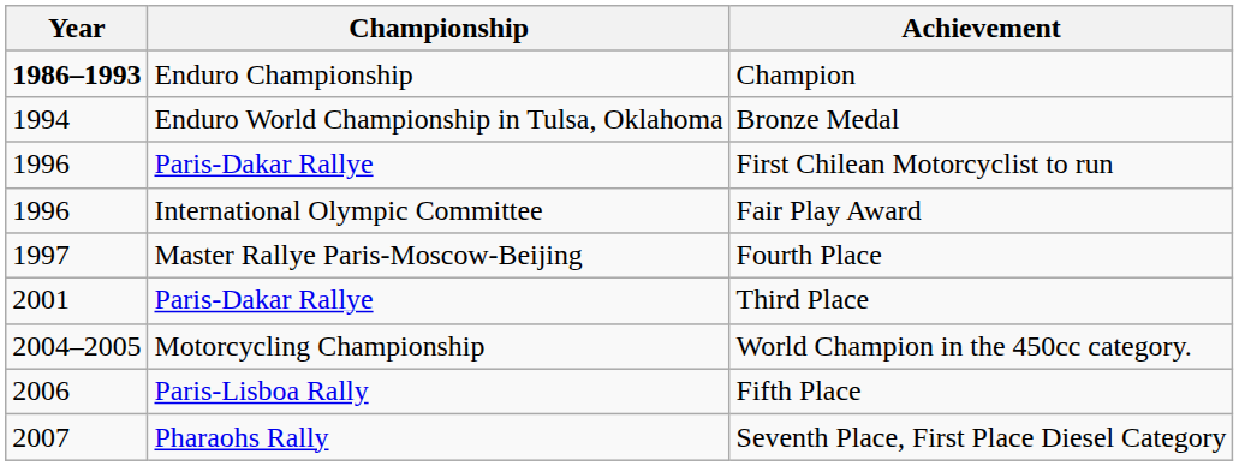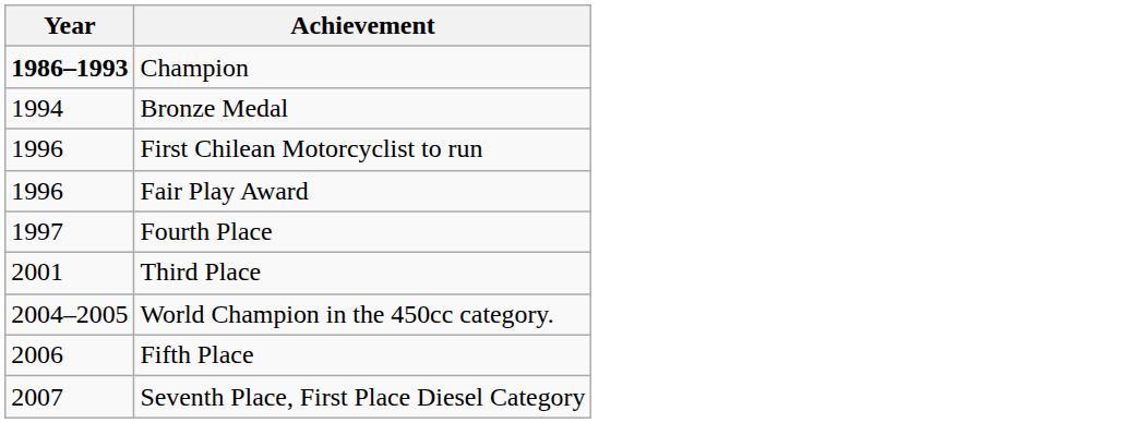- column: Championship | Enduro Championship | Enduro World Championship in Tulsa, Oklahoma | Paris-Dakar Rallye | International Olympic Committee | Master Rallye Paris-Moscow-Beijing | Paris-Dakar Rallye | Motorcycling Championship | Paris-Lisboa Rally | Pharaohs Rally
